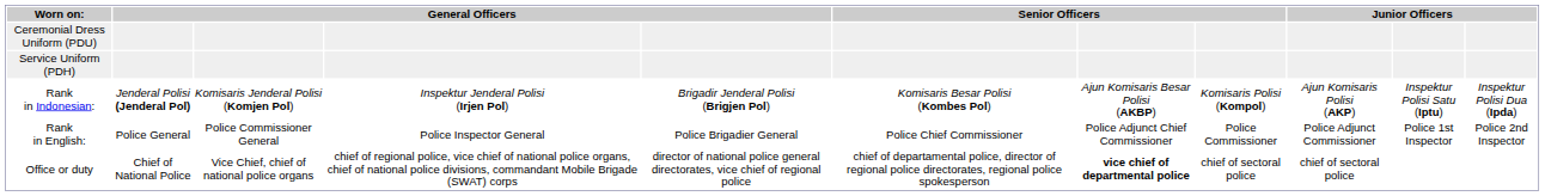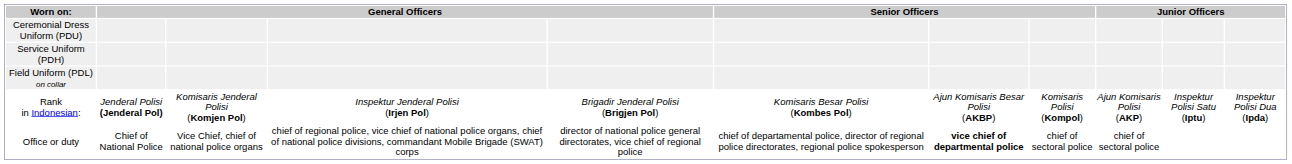+ row: Field Uniform (PDL) on collar
- row: Rank in English: | Police General | Police Commissioner General | Police Inspector General | Police Brigadier General | Police Chief Commissioner | Police Adjunct Chief Commissioner | Police Commissioner | Police Adjunct Commissioner | Police 1st Inspector | Police 2nd Inspector
